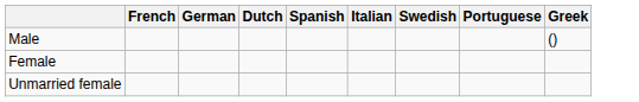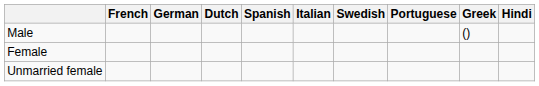+ column: Hindi
